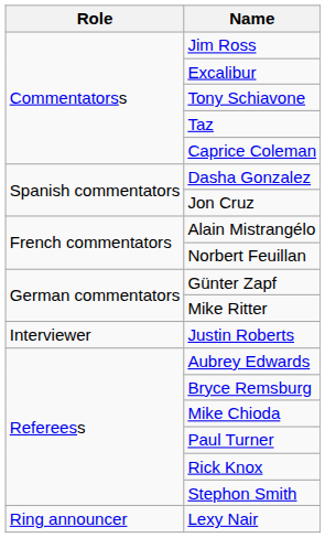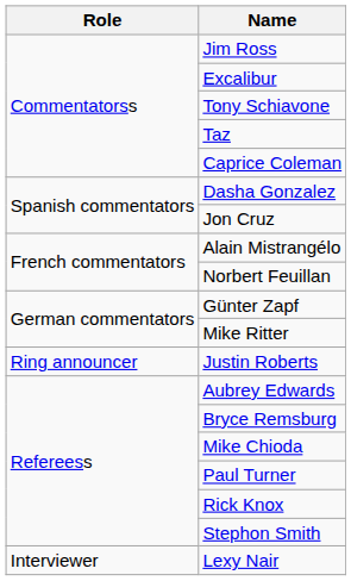Justin Roberts | Role: Interviewer -> Ring announcer
Lexy Nair | Role: Ring announcer -> Interviewer
